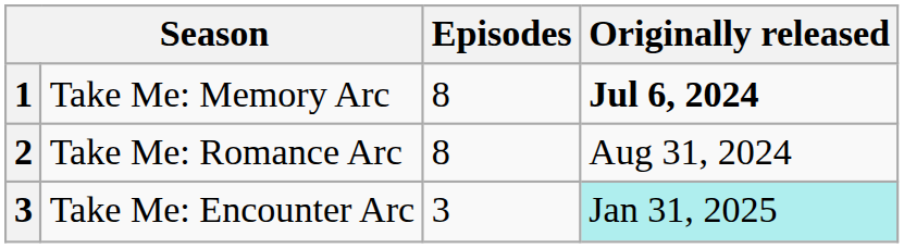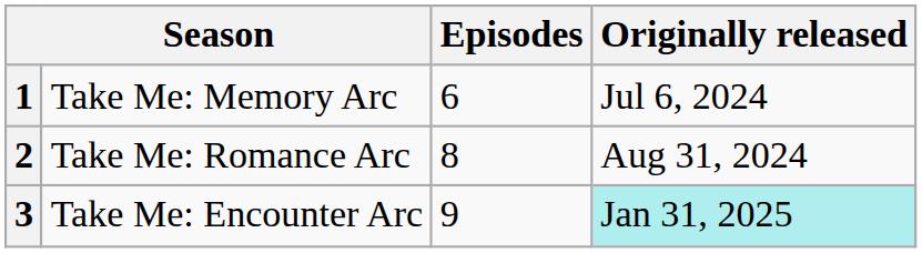Take Me: Memory Arc | Episodes: 8 -> 6
Take Me: Memory Arc | Originally released: bold -> normal
Take Me: Encounter Arc | Episodes: 3 -> 9
